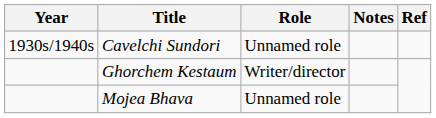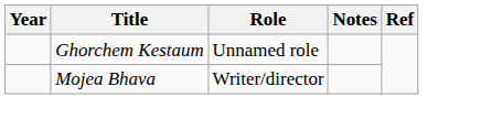- row: 1930s/1940s | Cavelchi Sundori | Unnamed role
Ghorchem Kestaum | Role: Writer/director -> Unnamed role
Mojea Bhava | Role: Unnamed role -> Writer/director
